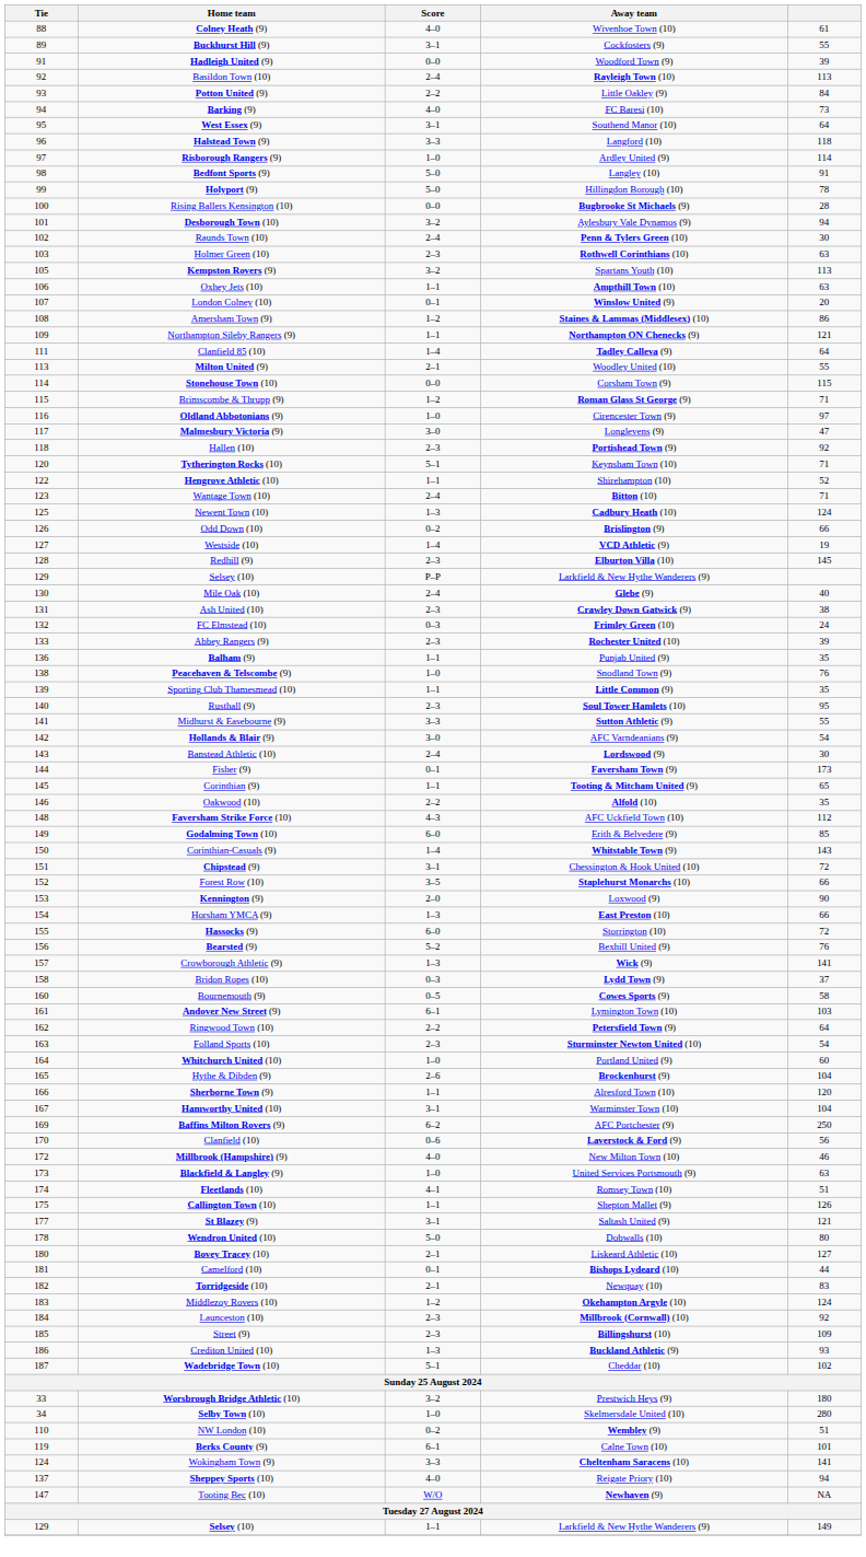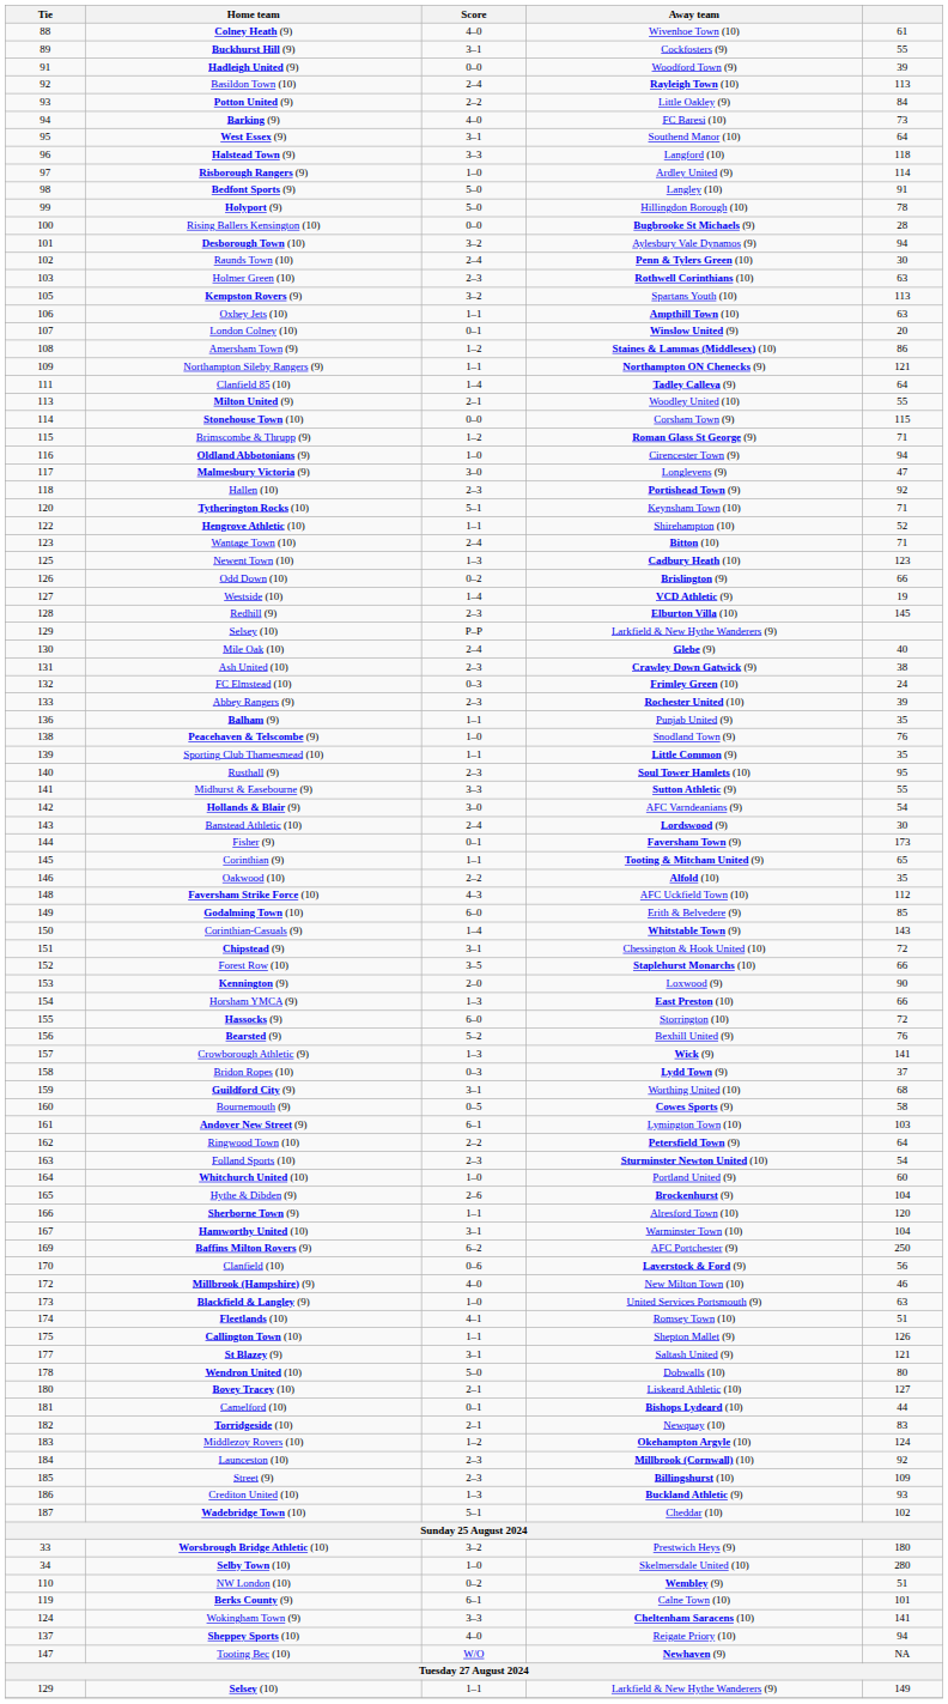Oldland Abbotonians (9) | column 5: 97 -> 94
Newent Town (10) | column 5: 124 -> 123
+ row: 159 | Guildford City (9) | 3–1 | Worthing United (10) | 68
